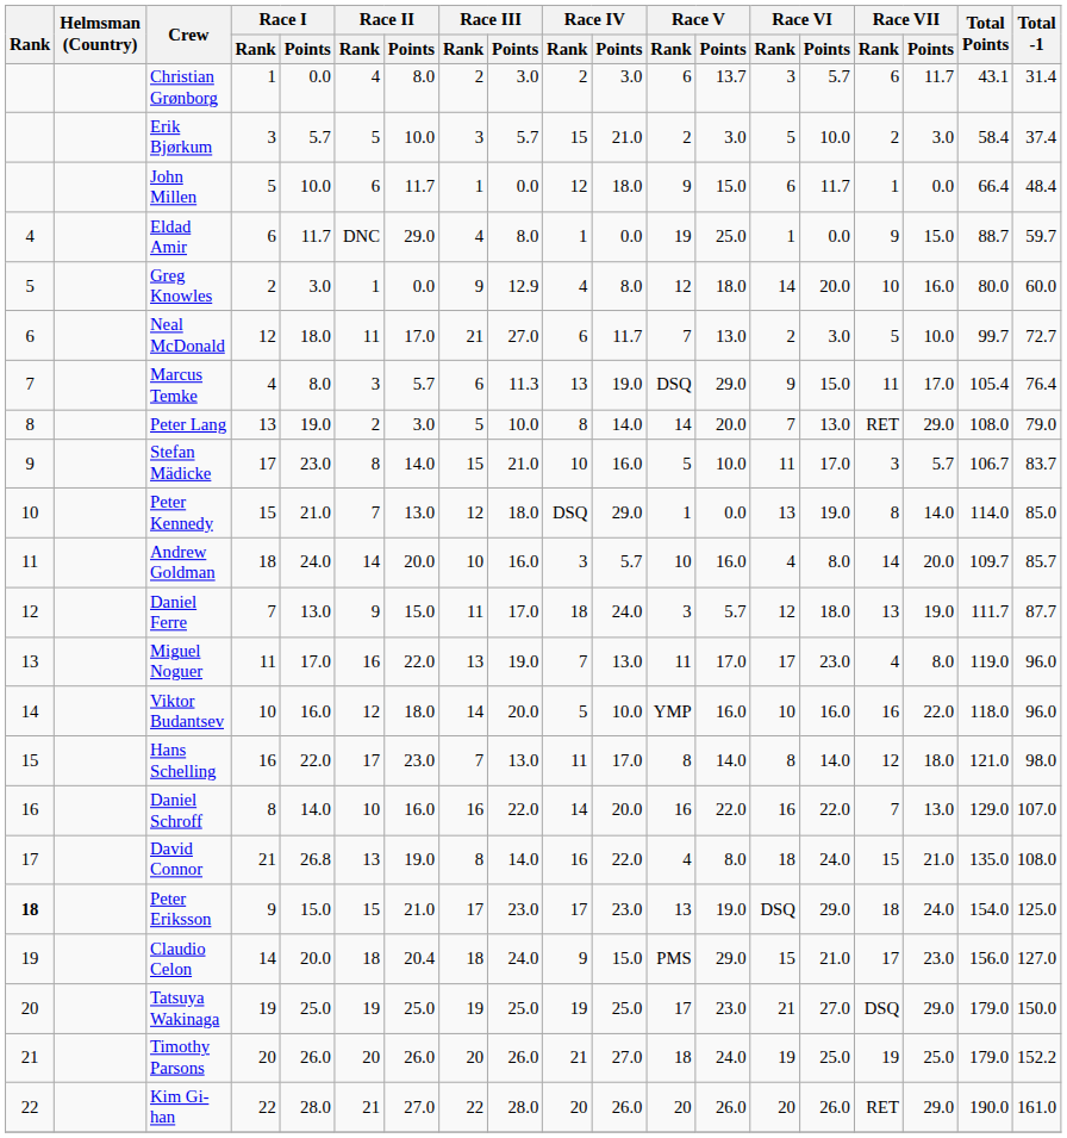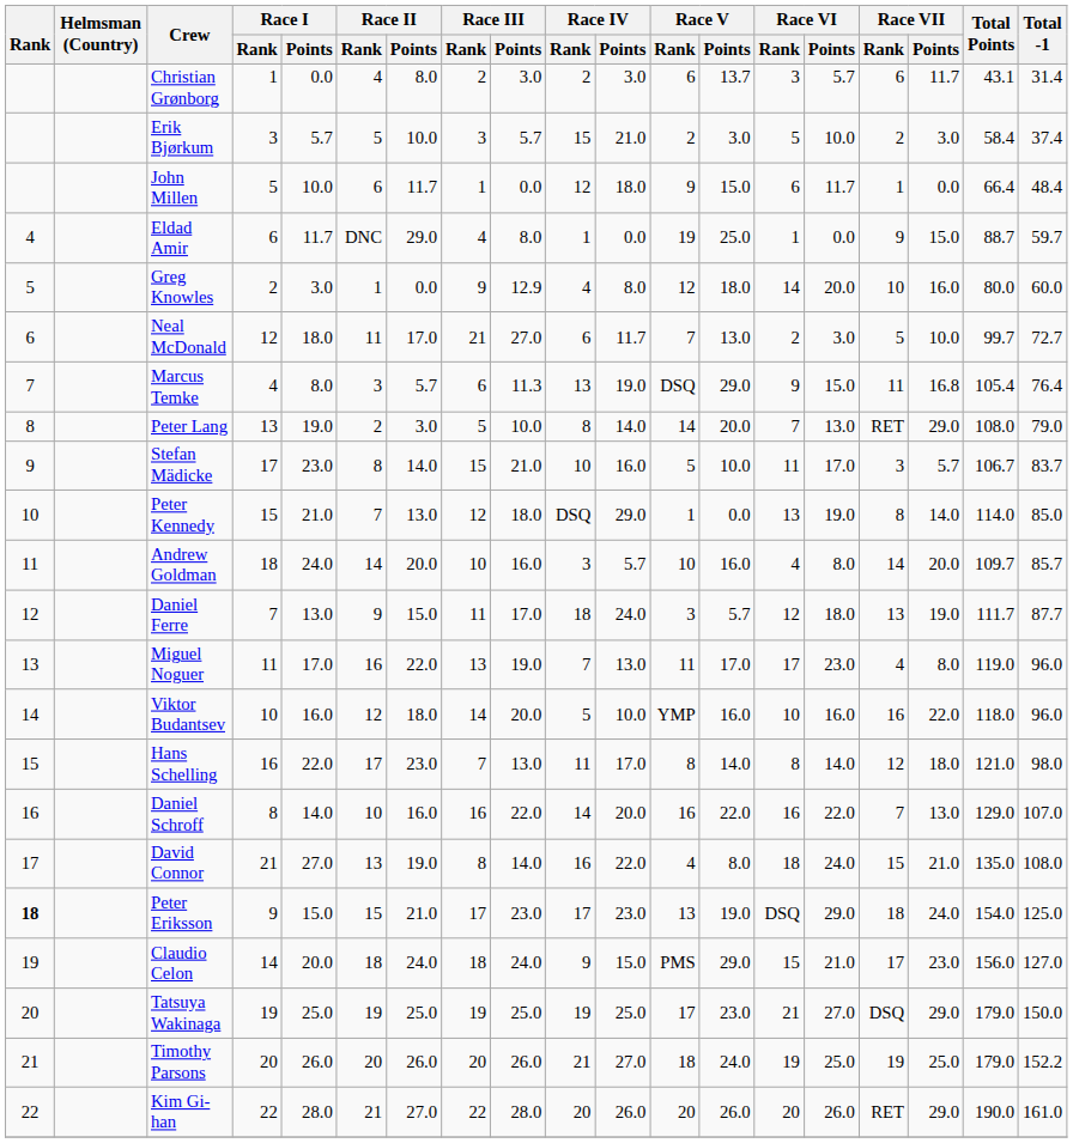Marcus Temke | Race VII / Points: 17.0 -> 16.8
David Connor | Race I / Points: 26.8 -> 27.0
Claudio Celon | Race II / Points: 20.4 -> 24.0
